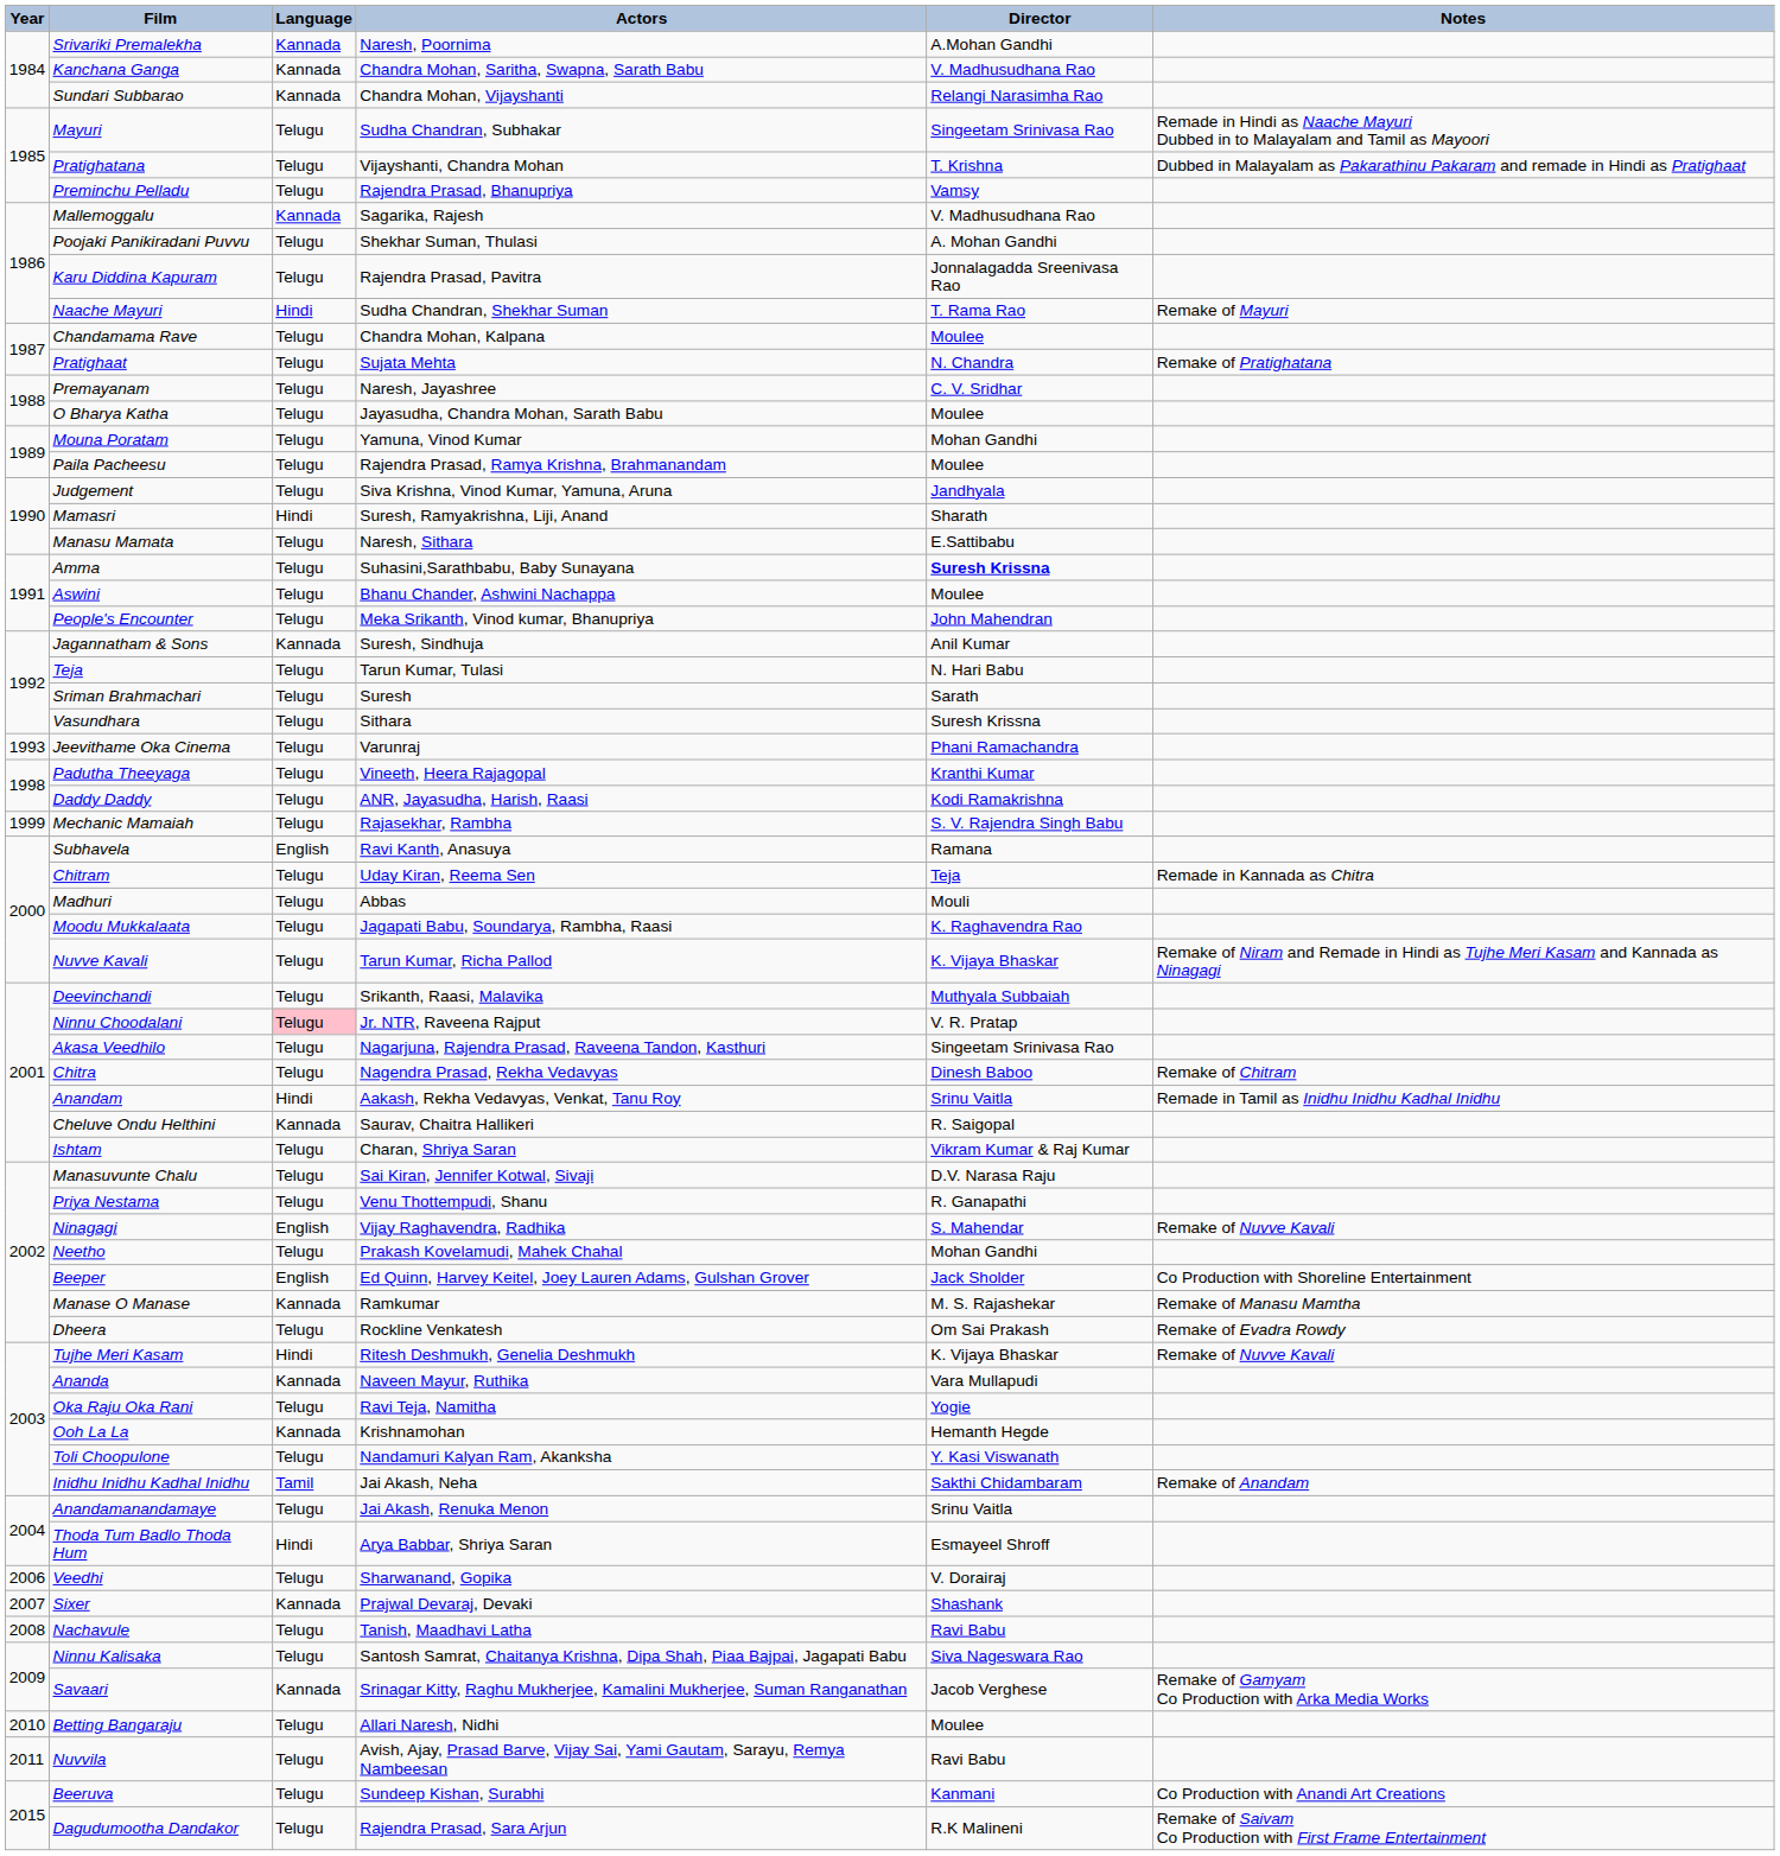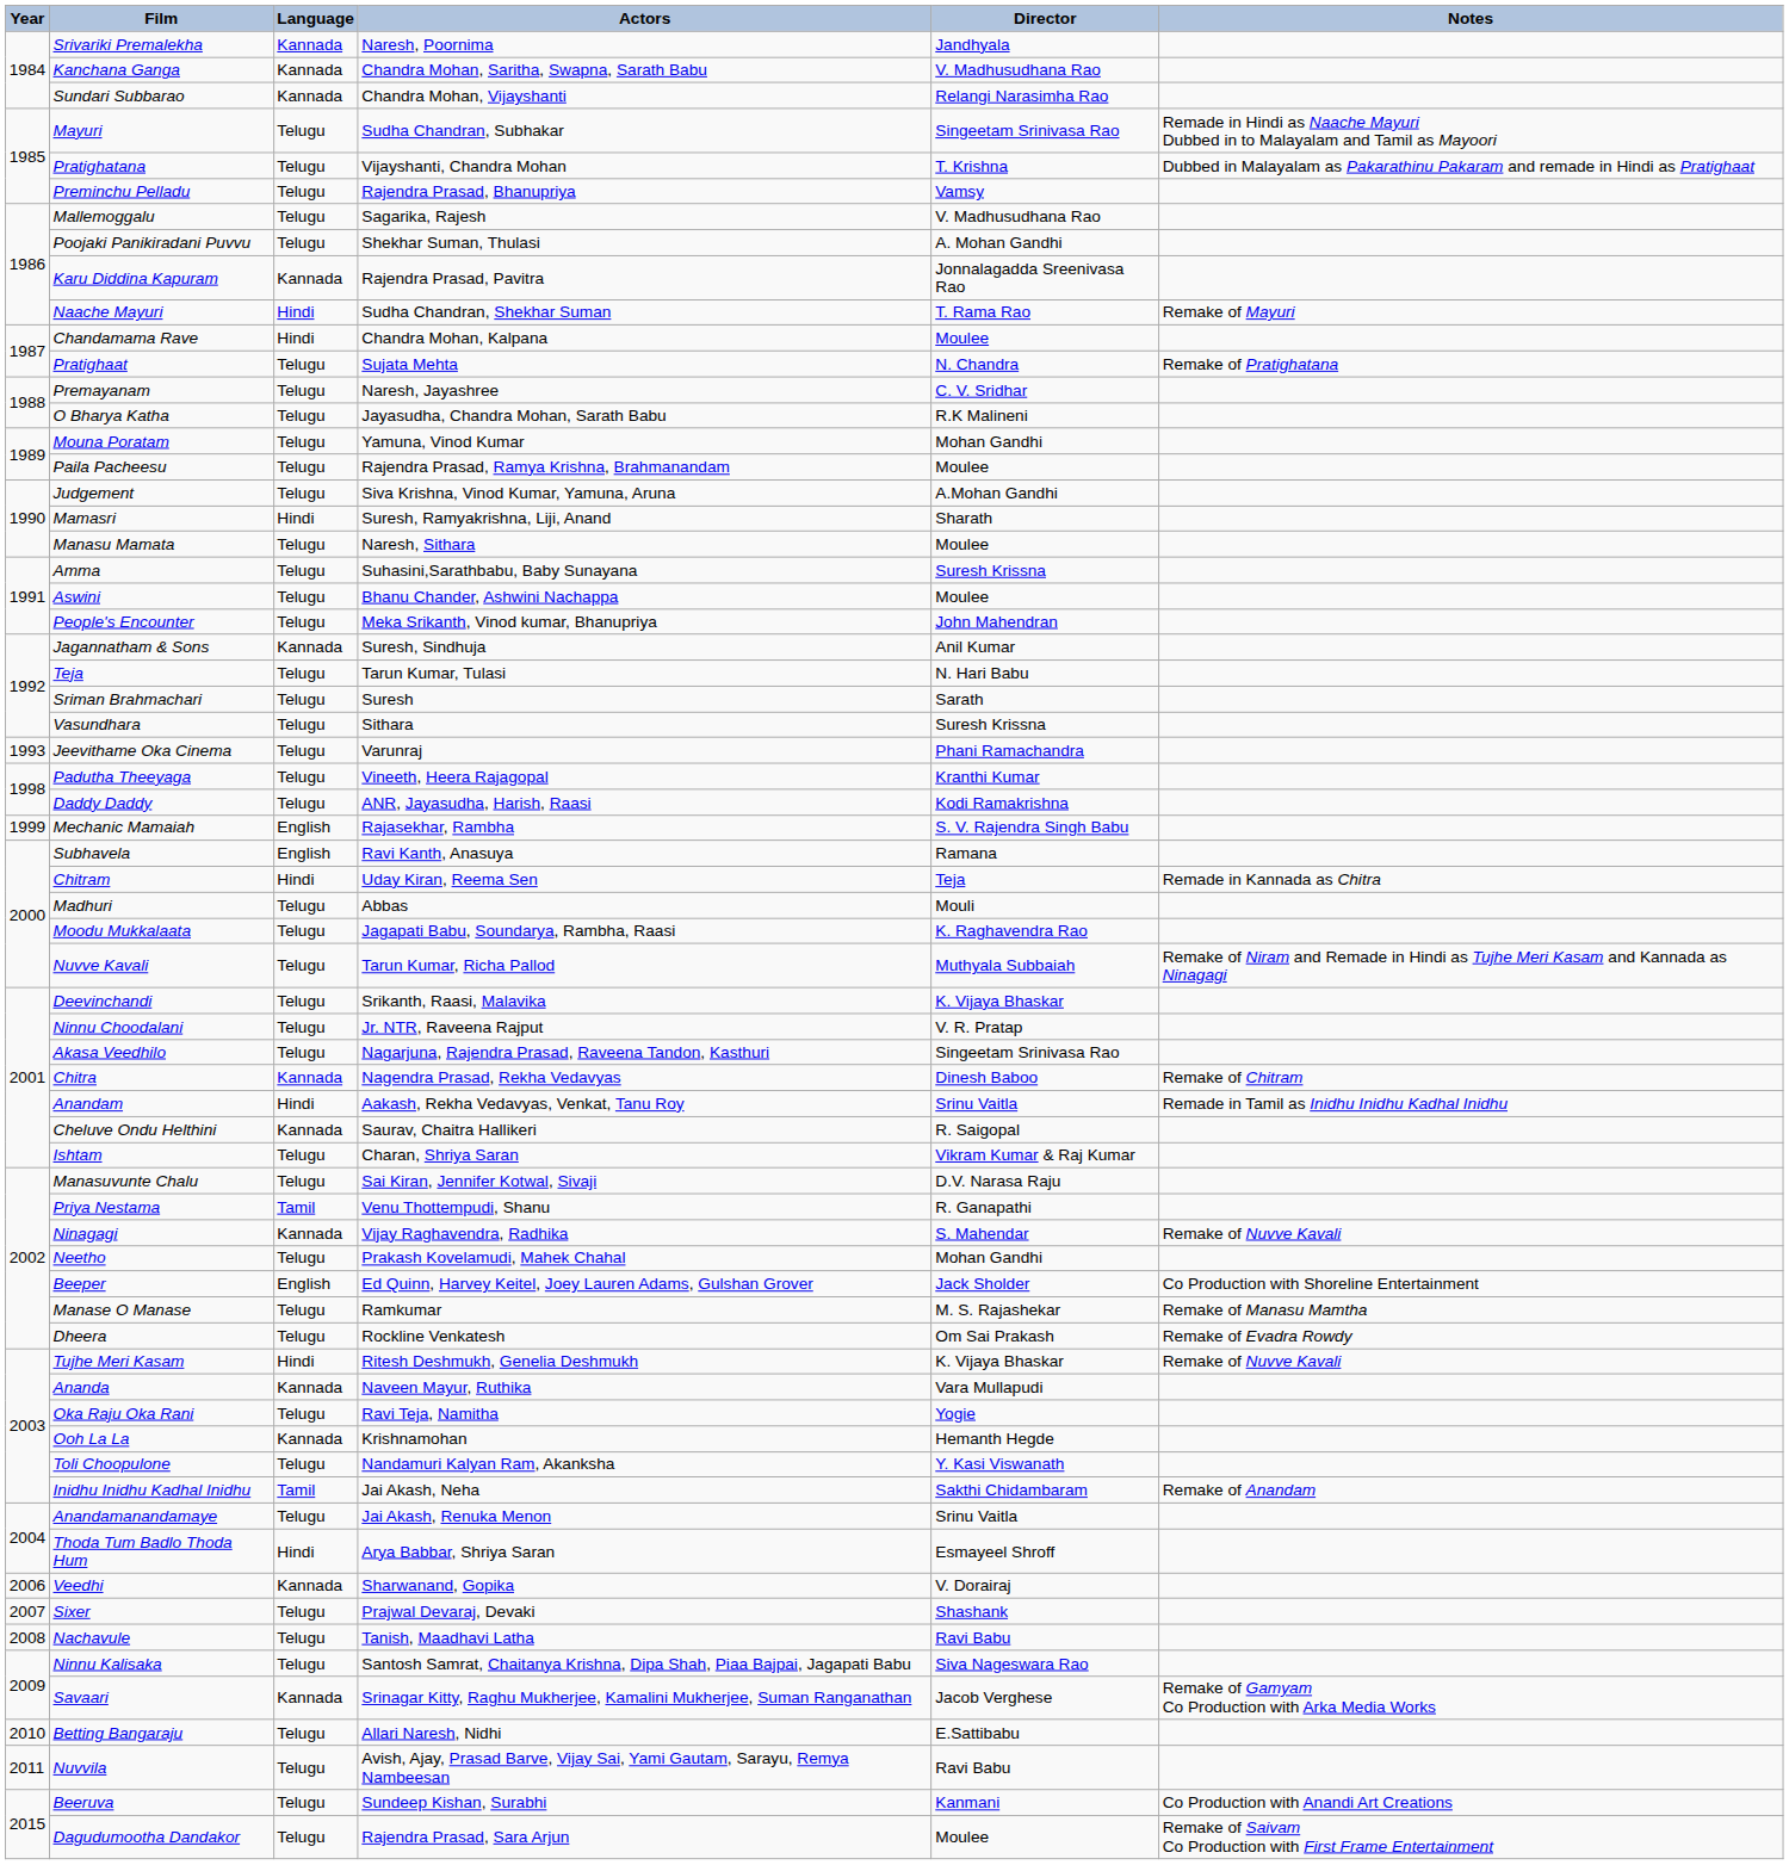Srivariki Premalekha | Director: A.Mohan Gandhi -> Jandhyala
Mallemoggalu | Language: Kannada -> Telugu
Karu Diddina Kapuram | Language: Telugu -> Kannada
Chandamama Rave | Language: Telugu -> Hindi
O Bharya Katha | Director: Moulee -> R.K Malineni
Judgement | Director: Jandhyala -> A.Mohan Gandhi
Manasu Mamata | Director: E.Sattibabu -> Moulee
Amma | Director: bold -> normal
Mechanic Mamaiah | Language: Telugu -> English
Chitram | Language: Telugu -> Hindi
Nuvve Kavali | Director: K. Vijaya Bhaskar -> Muthyala Subbaiah
Deevinchandi | Director: Muthyala Subbaiah -> K. Vijaya Bhaskar
Ninnu Choodalani | Language: pink background -> no background
Chitra | Language: Telugu -> Kannada
Priya Nestama | Language: Telugu -> Tamil
Ninagagi | Language: English -> Kannada
Manase O Manase | Language: Kannada -> Telugu
Veedhi | Language: Telugu -> Kannada
Sixer | Language: Kannada -> Telugu
Betting Bangaraju | Director: Moulee -> E.Sattibabu
Dagudumootha Dandakor | Director: R.K Malineni -> Moulee
